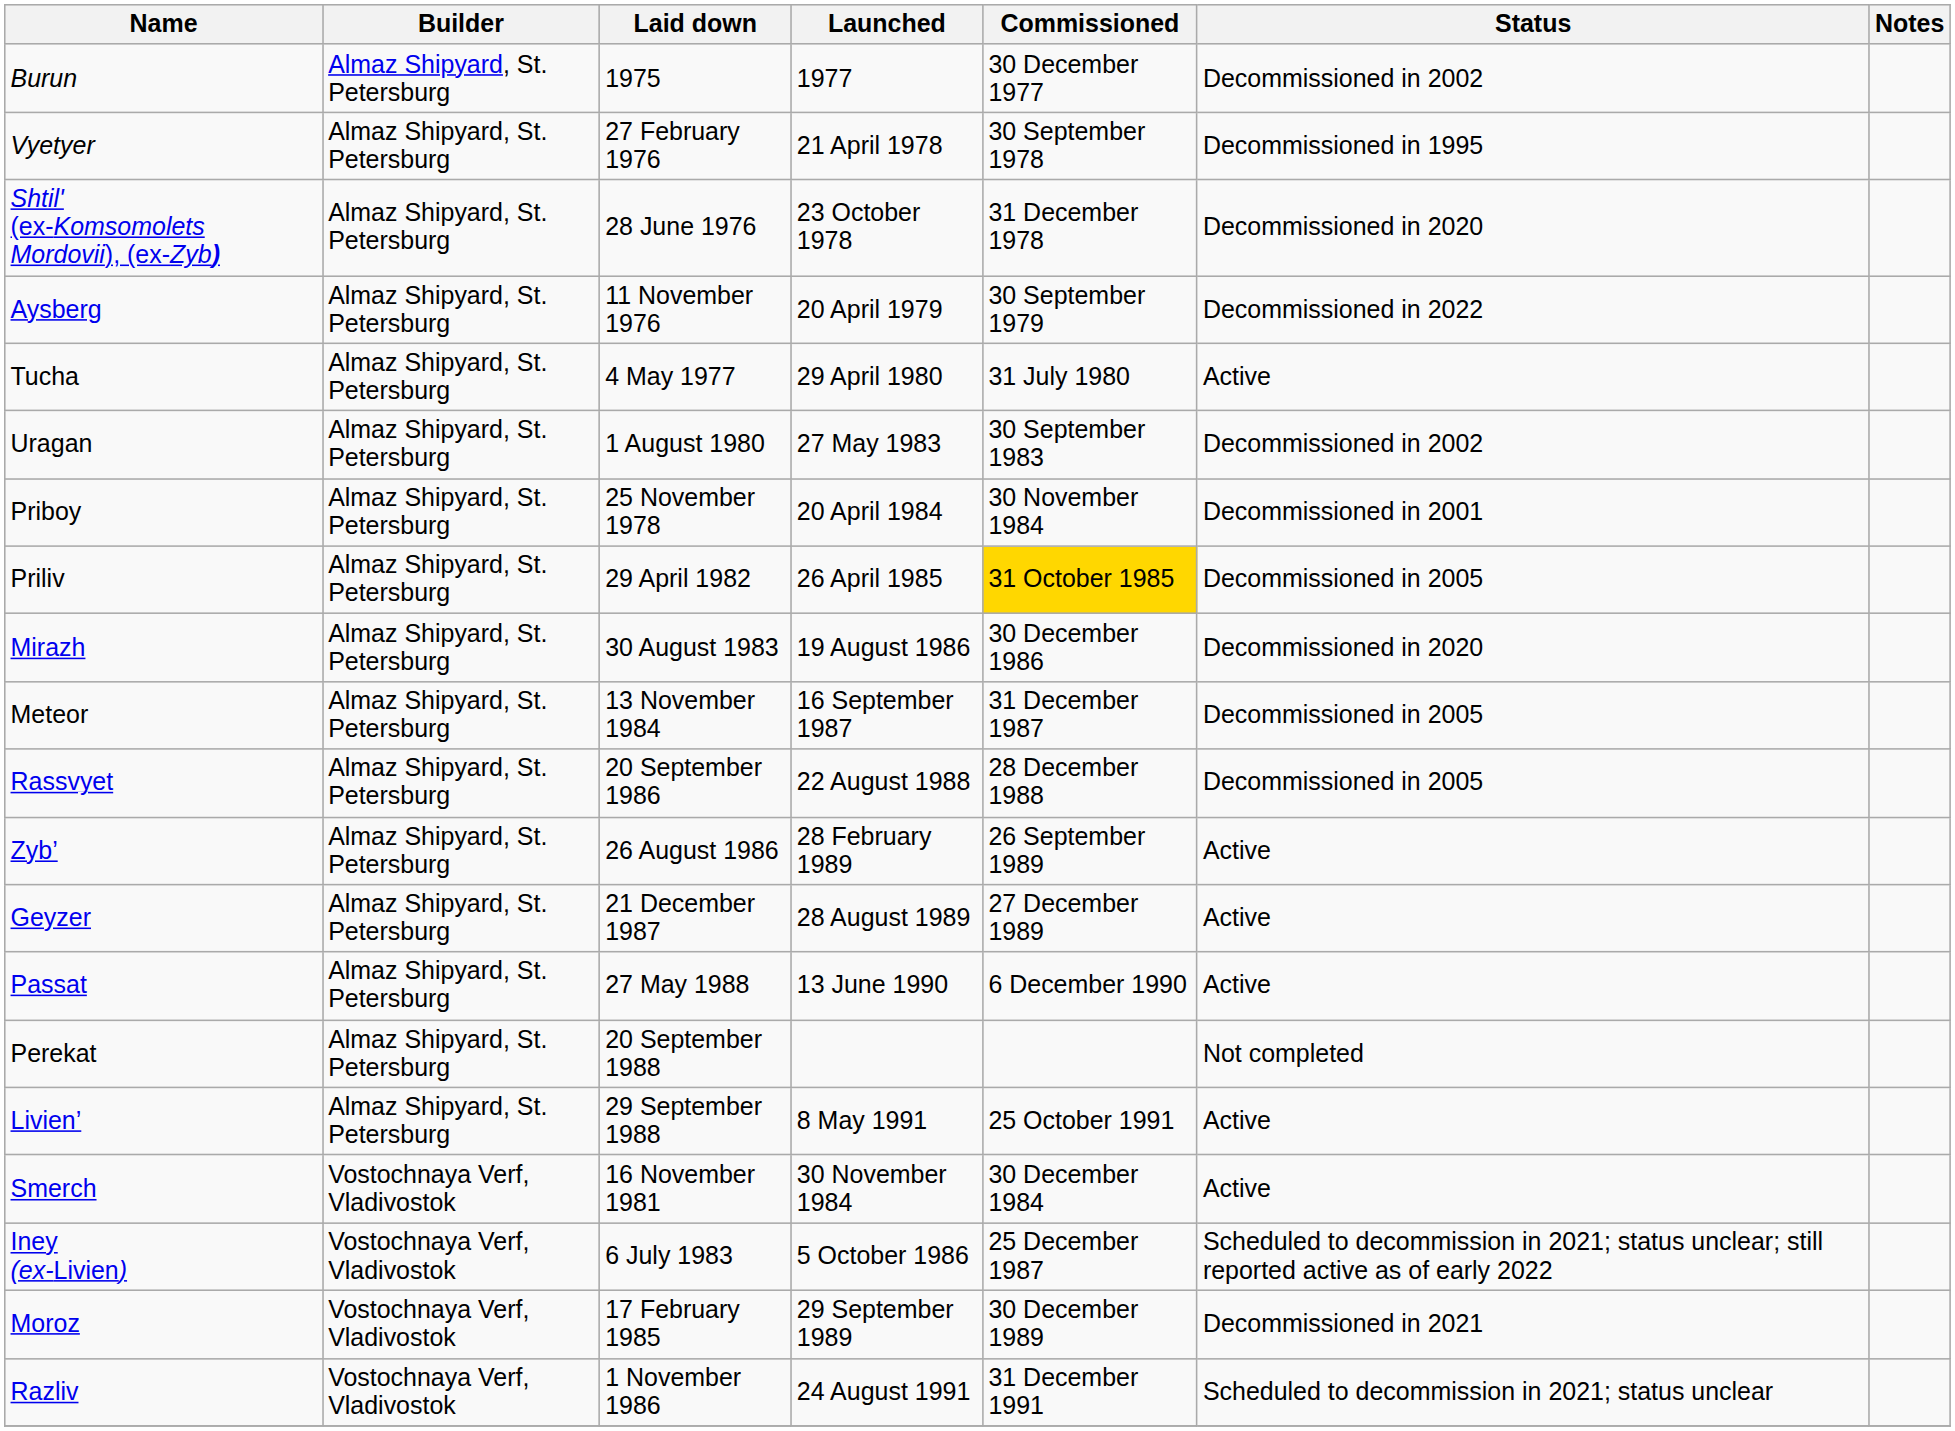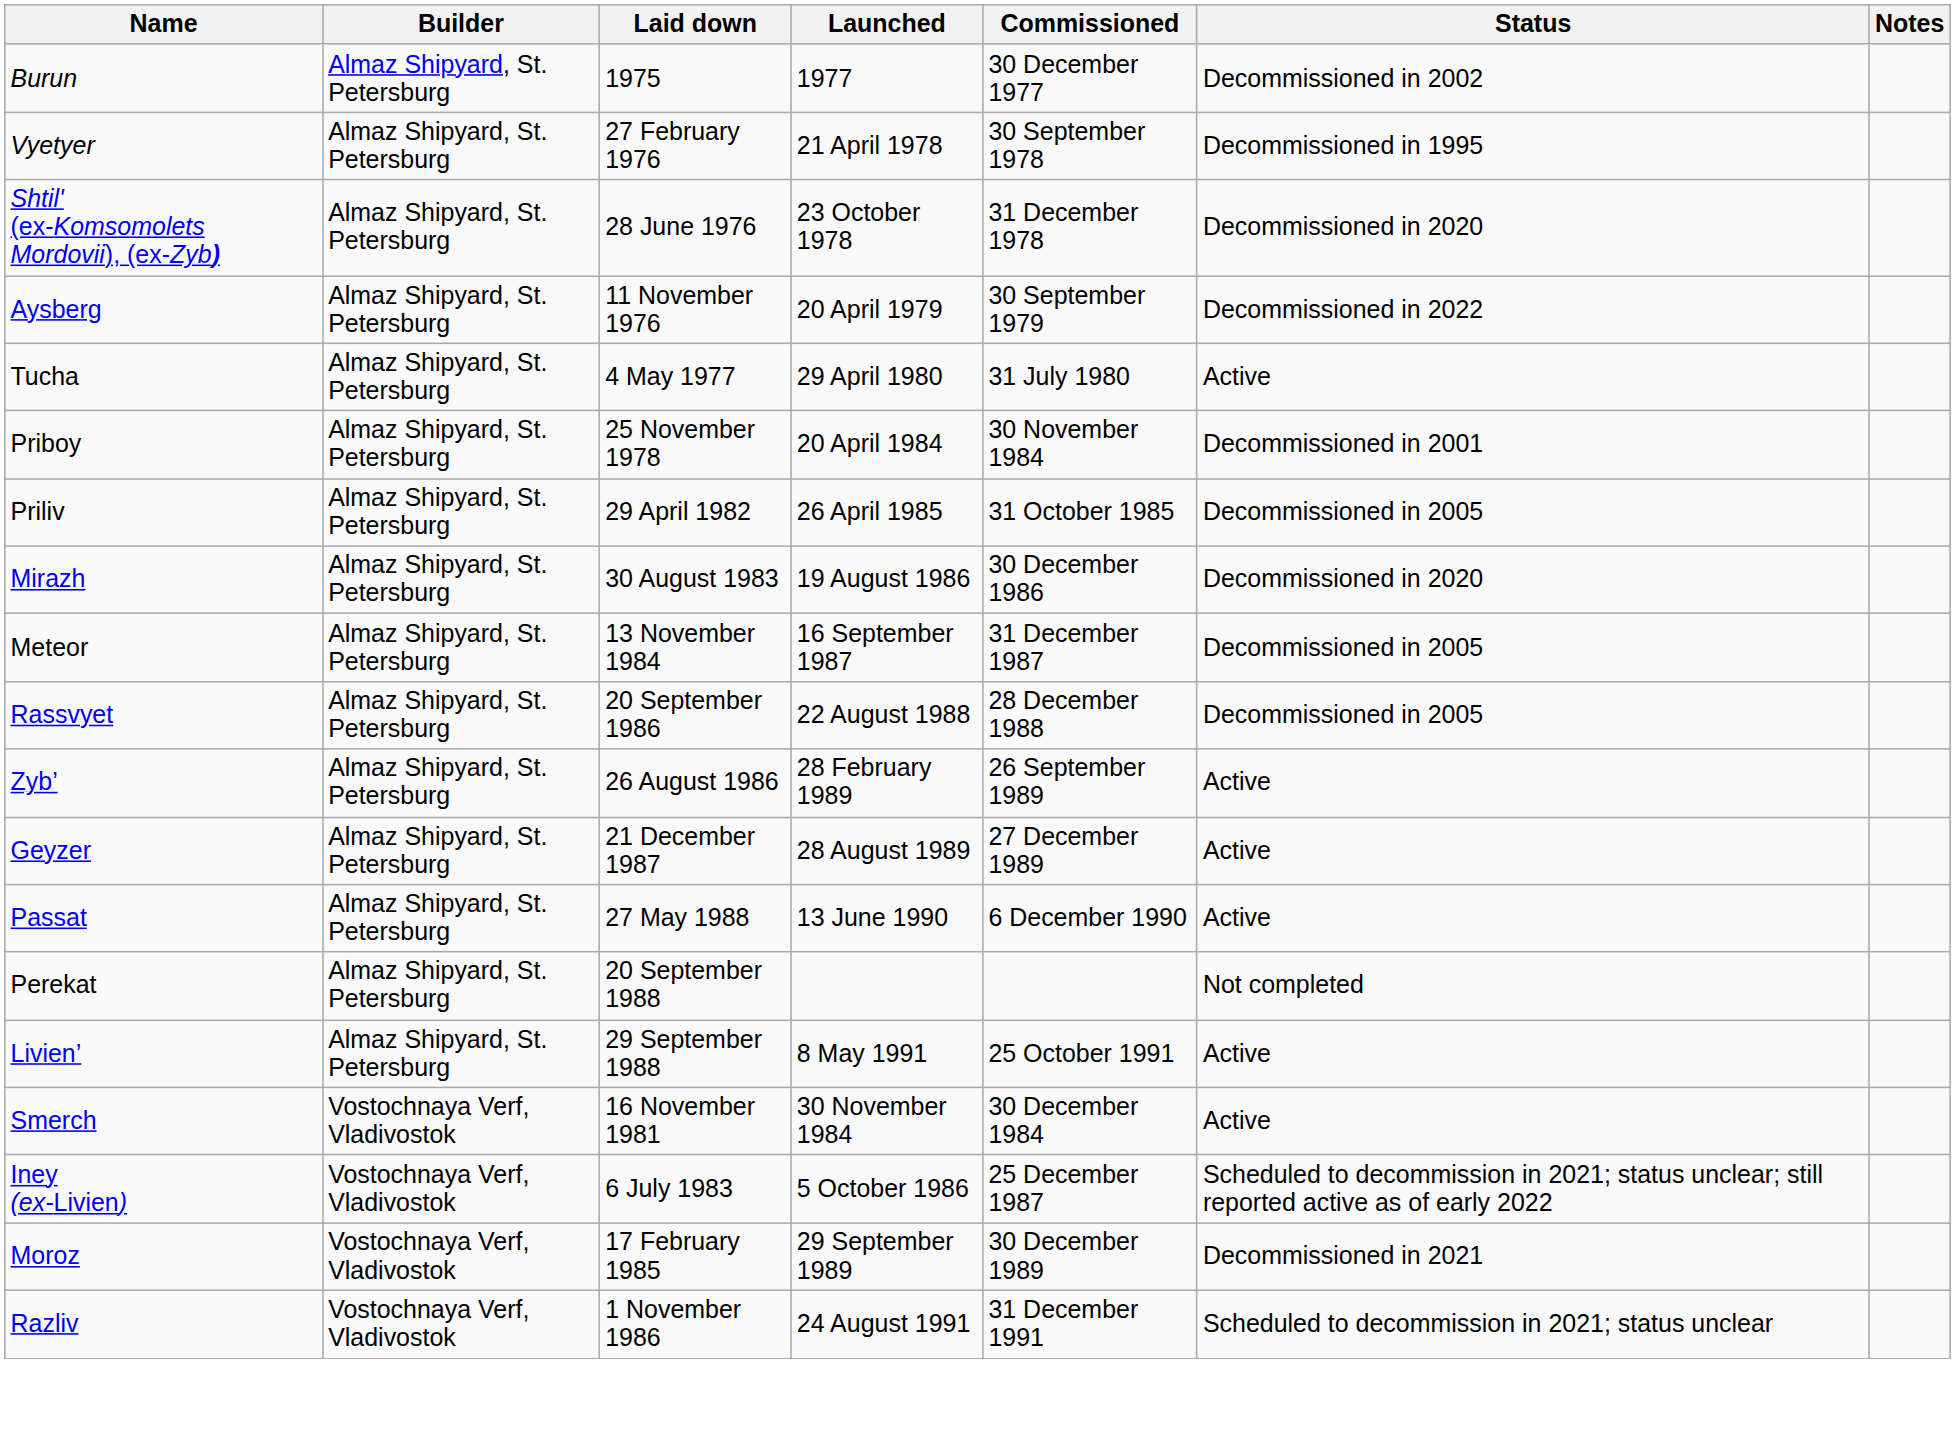- row: Uragan | Almaz Shipyard, St. Petersburg | 1 August 1980 | 27 May 1983 | 30 September 1983 | Decommissioned in 2002
Priliv | Commissioned: gold background -> no background
